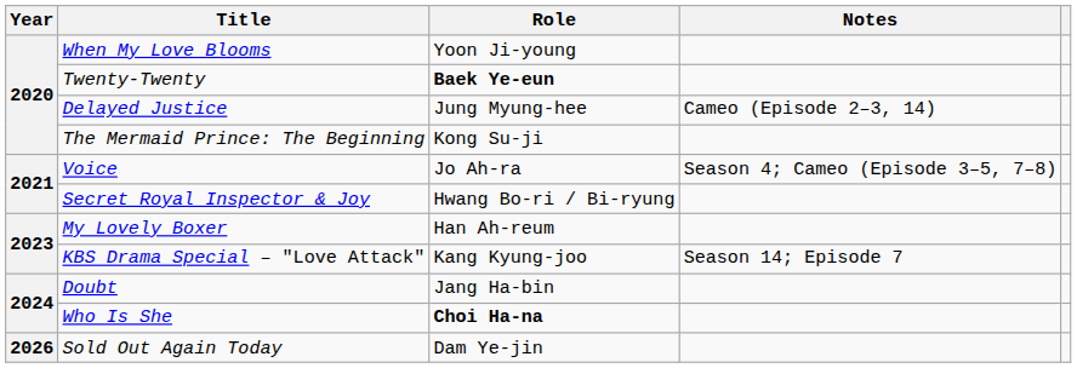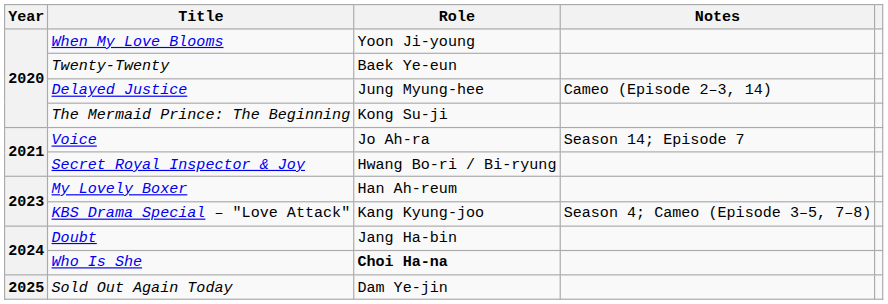Twenty-Twenty | Role: bold -> normal
Voice | Notes: Season 4; Cameo (Episode 3–5, 7–8) -> Season 14; Episode 7
KBS Drama Special – "Love Attack" | Notes: Season 14; Episode 7 -> Season 4; Cameo (Episode 3–5, 7–8)
Sold Out Again Today | Year: 2026 -> 2025
